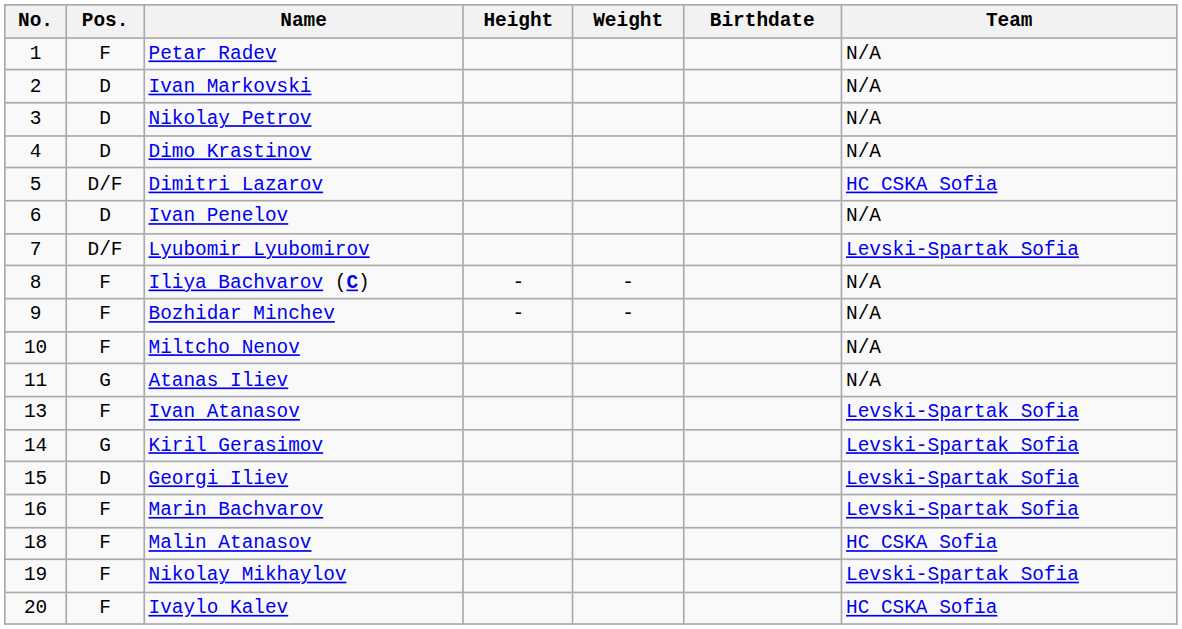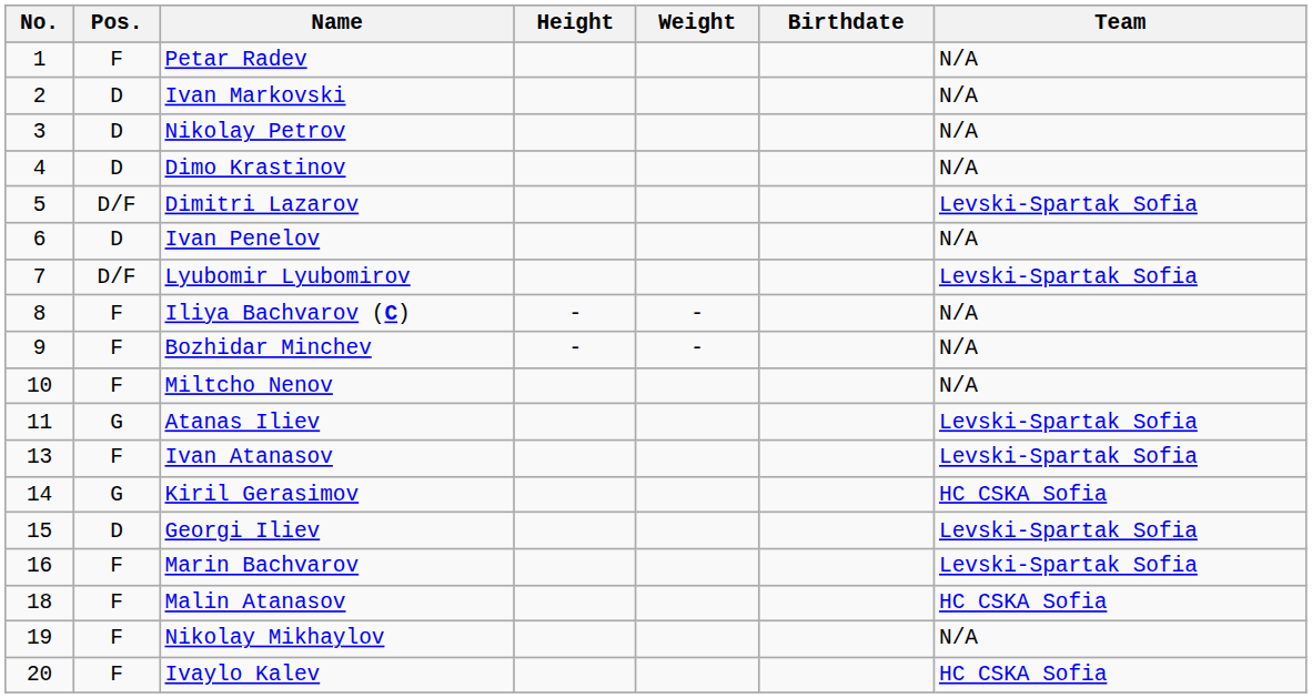Dimitri Lazarov | Team: HC CSKA Sofia -> Levski-Spartak Sofia
Atanas Iliev | Team: N/A -> Levski-Spartak Sofia
Kiril Gerasimov | Team: Levski-Spartak Sofia -> HC CSKA Sofia
Nikolay Mikhaylov | Team: Levski-Spartak Sofia -> N/A
